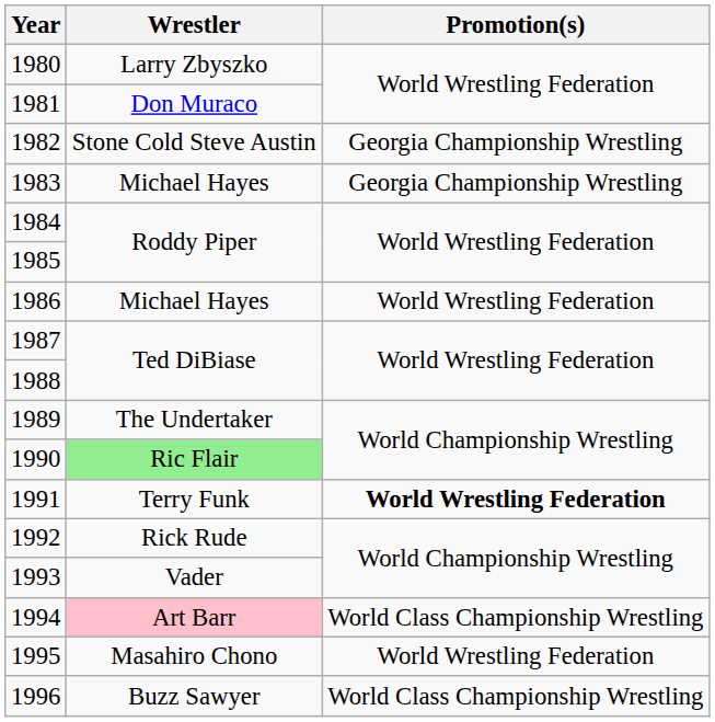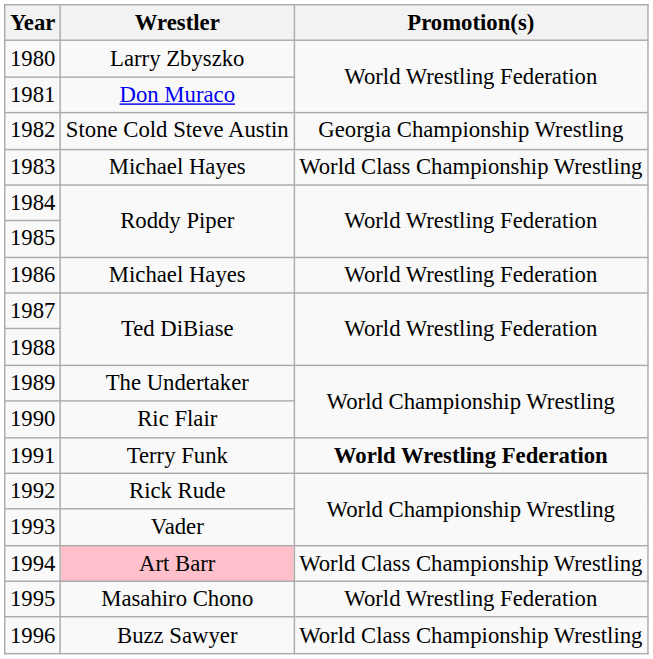1983 | Promotion(s): Georgia Championship Wrestling -> World Class Championship Wrestling
1990 | Wrestler: lightgreen background -> no background
